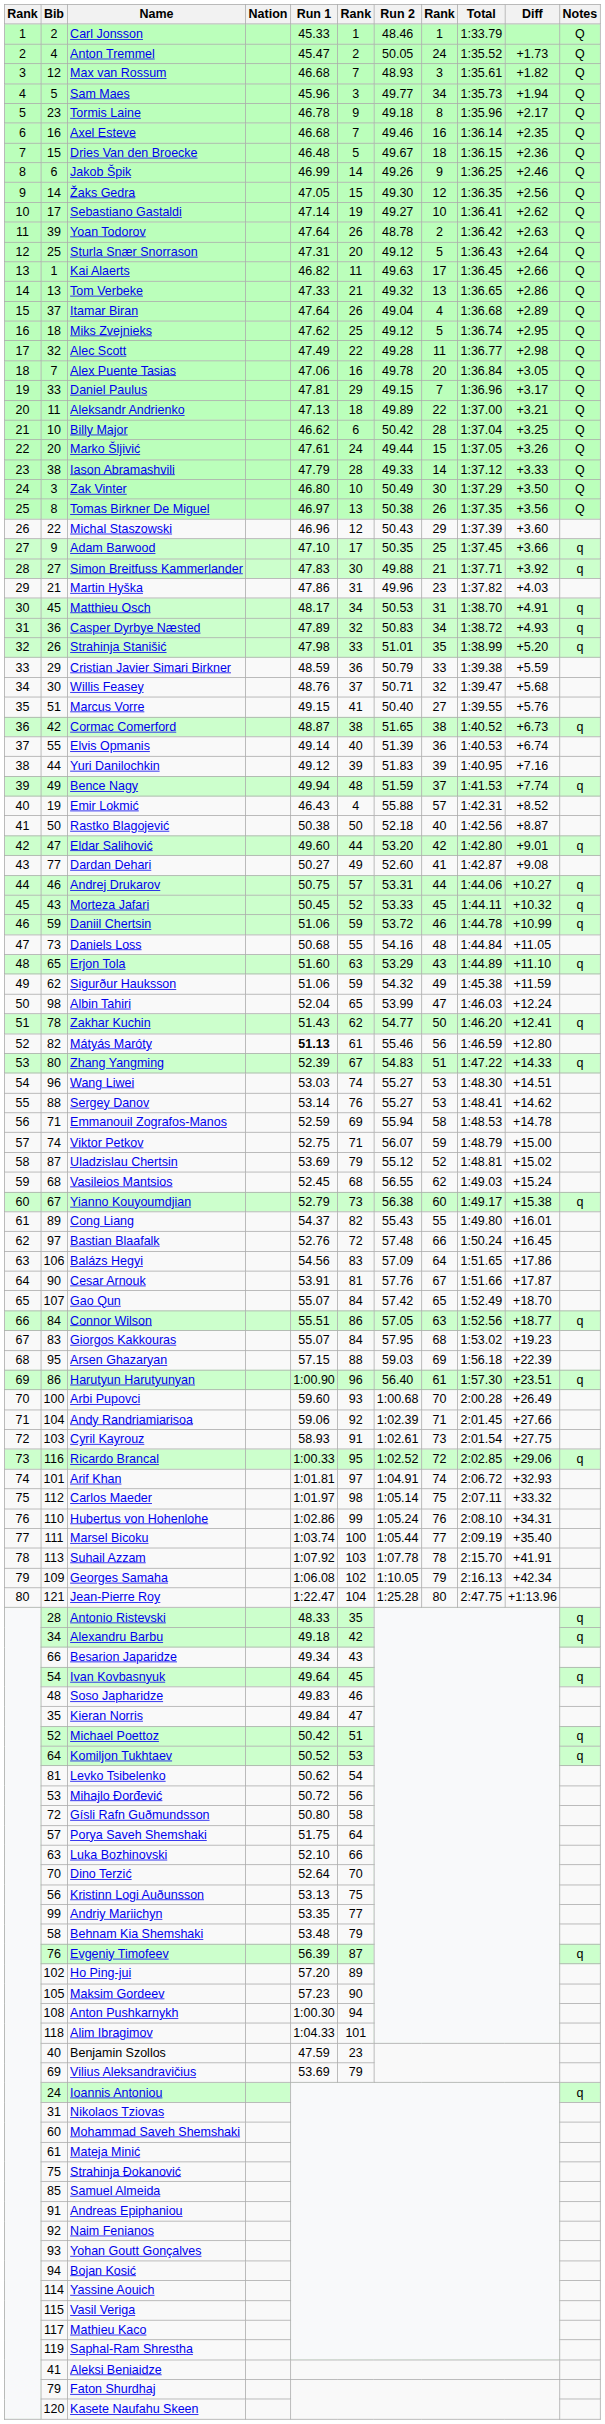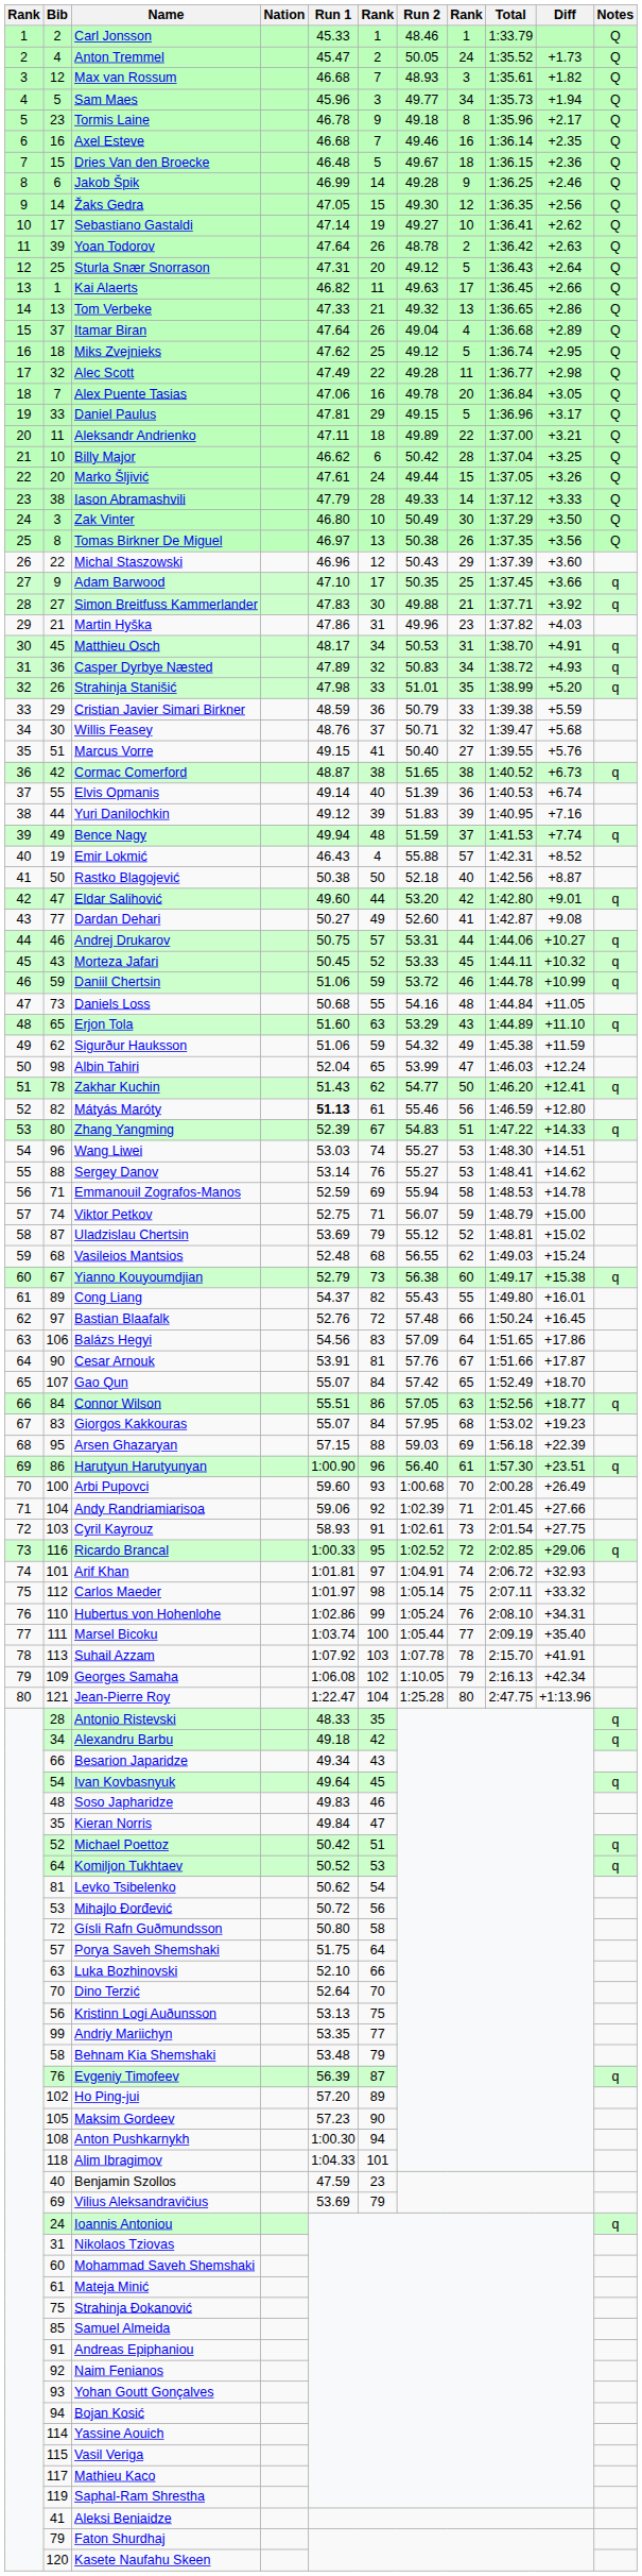Jakob Špik | Run 2: 49.26 -> 49.28
Daniel Paulus | column 8: 7 -> 5
Aleksandr Andrienko | Run 1: 47.13 -> 47.11
Vasileios Mantsios | Run 1: 52.45 -> 52.48
